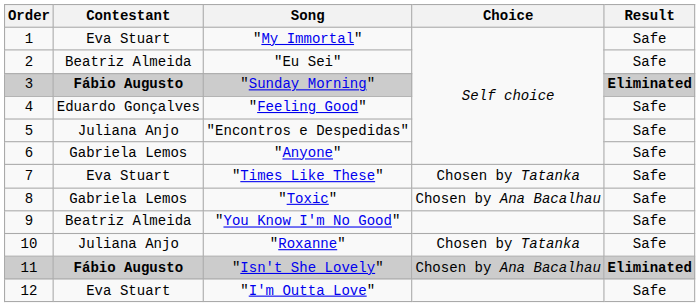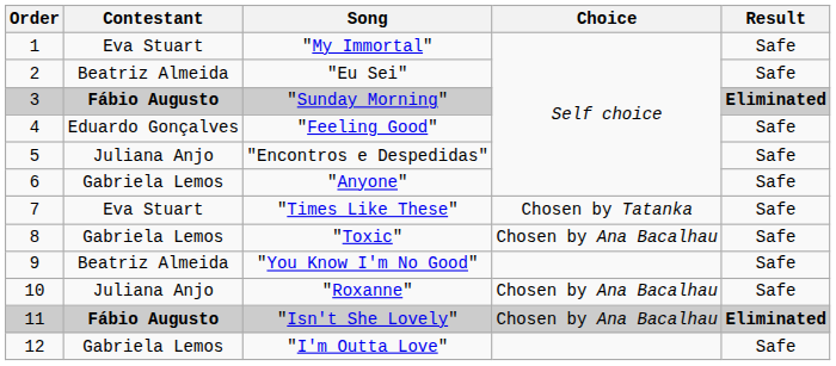"Roxanne" | Choice: Chosen by Tatanka -> Chosen by Ana Bacalhau
"I'm Outta Love" | Contestant: Eva Stuart -> Gabriela Lemos
